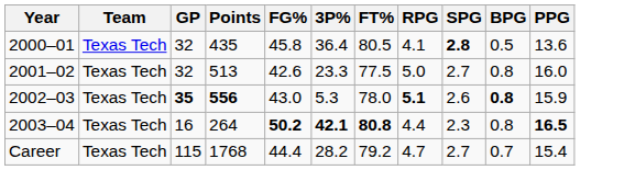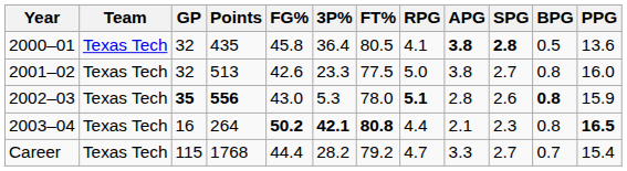+ column: APG | 3.8 | 3.8 | 2.8 | 2.1 | 3.3
